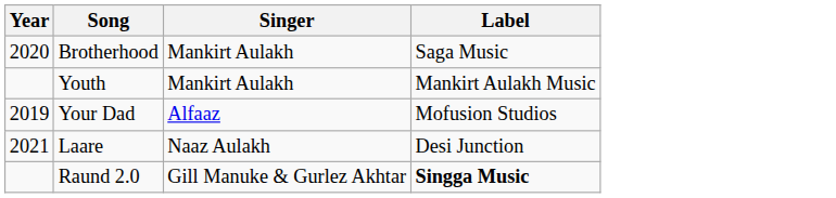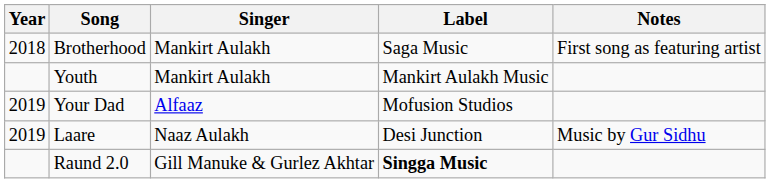+ column: Notes | First song as featuring artist | Music by Gur Sidhu
Brotherhood | Year: 2020 -> 2018
Laare | Year: 2021 -> 2019
